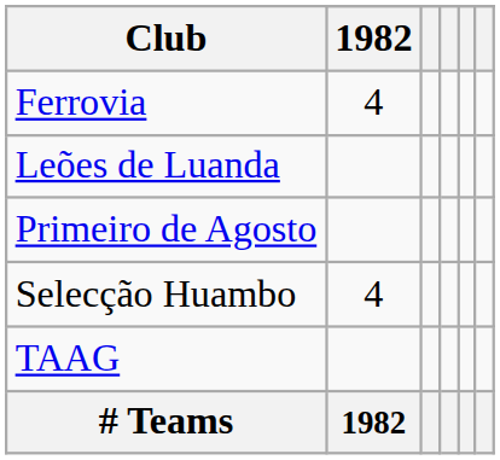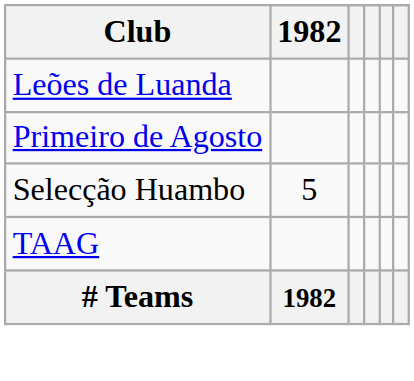- row: Ferrovia | 4
Selecção Huambo | 1982: 4 -> 5
